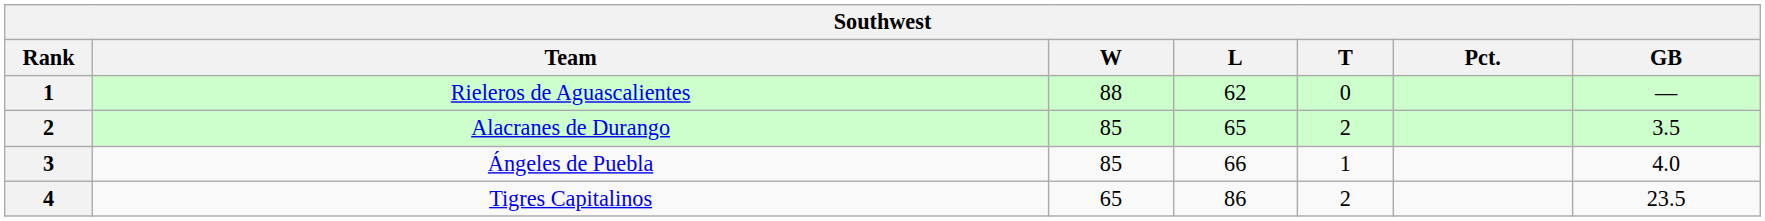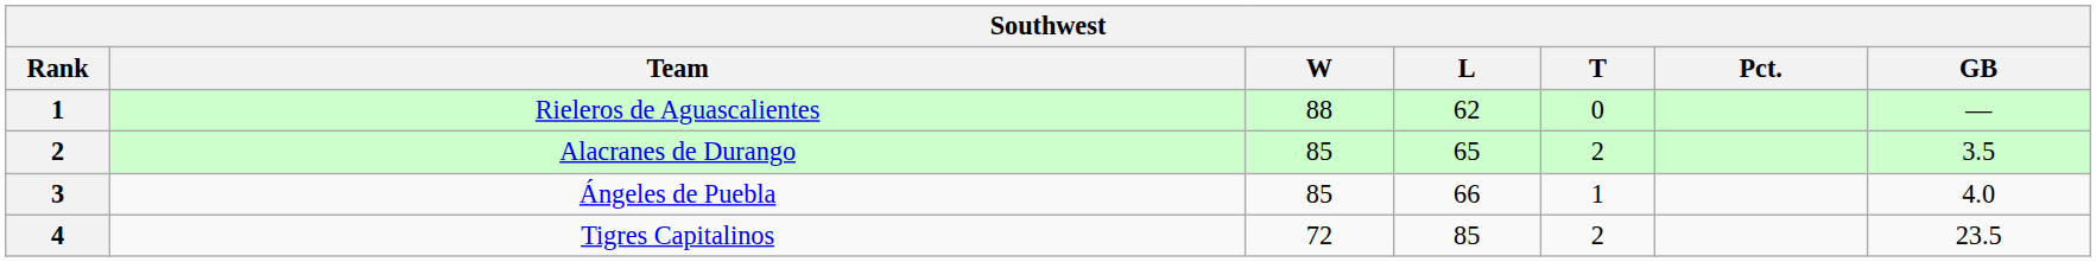Tigres Capitalinos | W: 65 -> 72
Tigres Capitalinos | L: 86 -> 85
